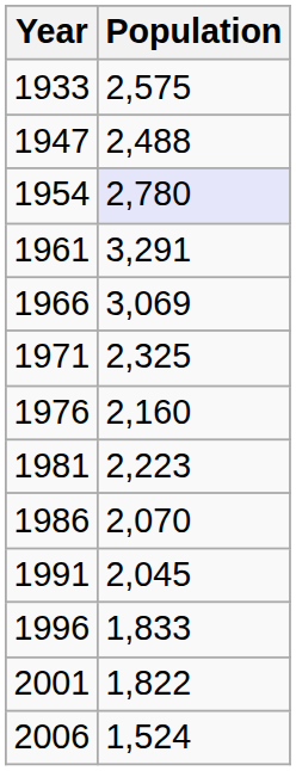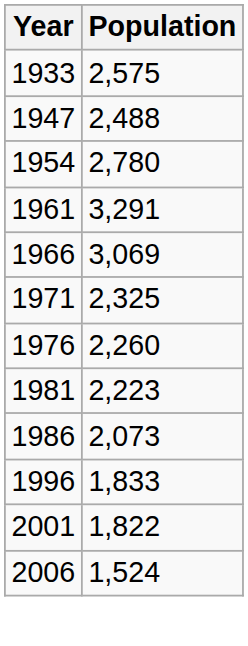1954 | Population: lavender background -> no background
1976 | Population: 2,160 -> 2,260
1986 | Population: 2,070 -> 2,073
- row: 1991 | 2,045
